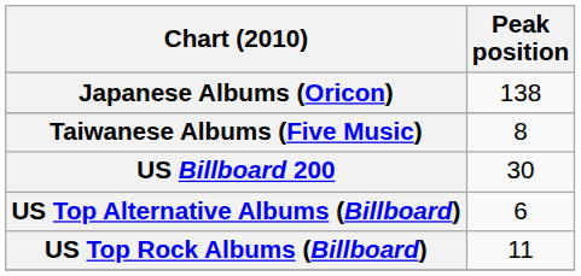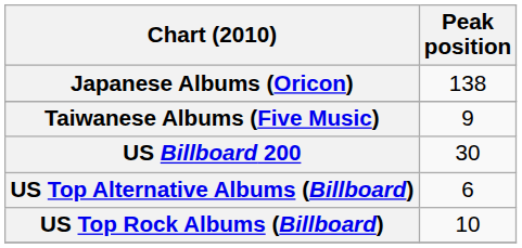Taiwanese Albums (Five Music) | Peak position: 8 -> 9
US Top Rock Albums (Billboard) | Peak position: 11 -> 10
